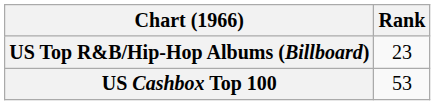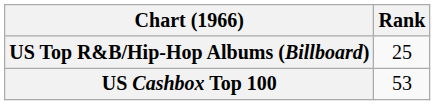US Top R&B/Hip-Hop Albums (Billboard) | Rank: 23 -> 25
